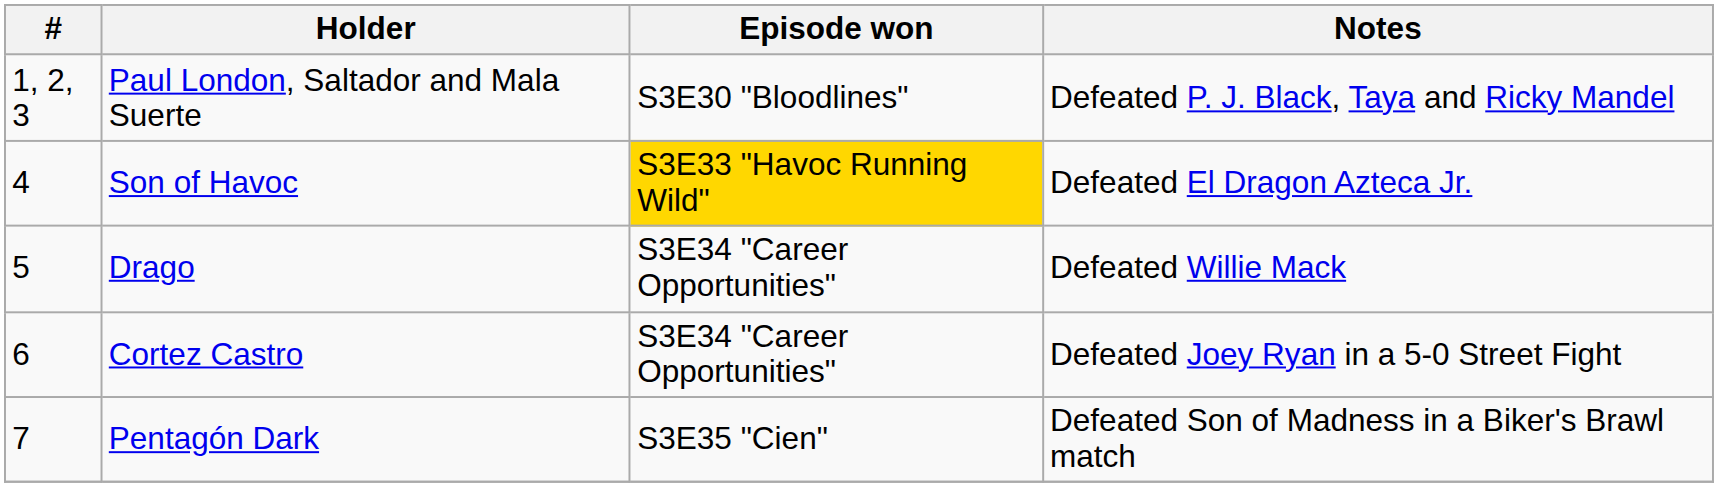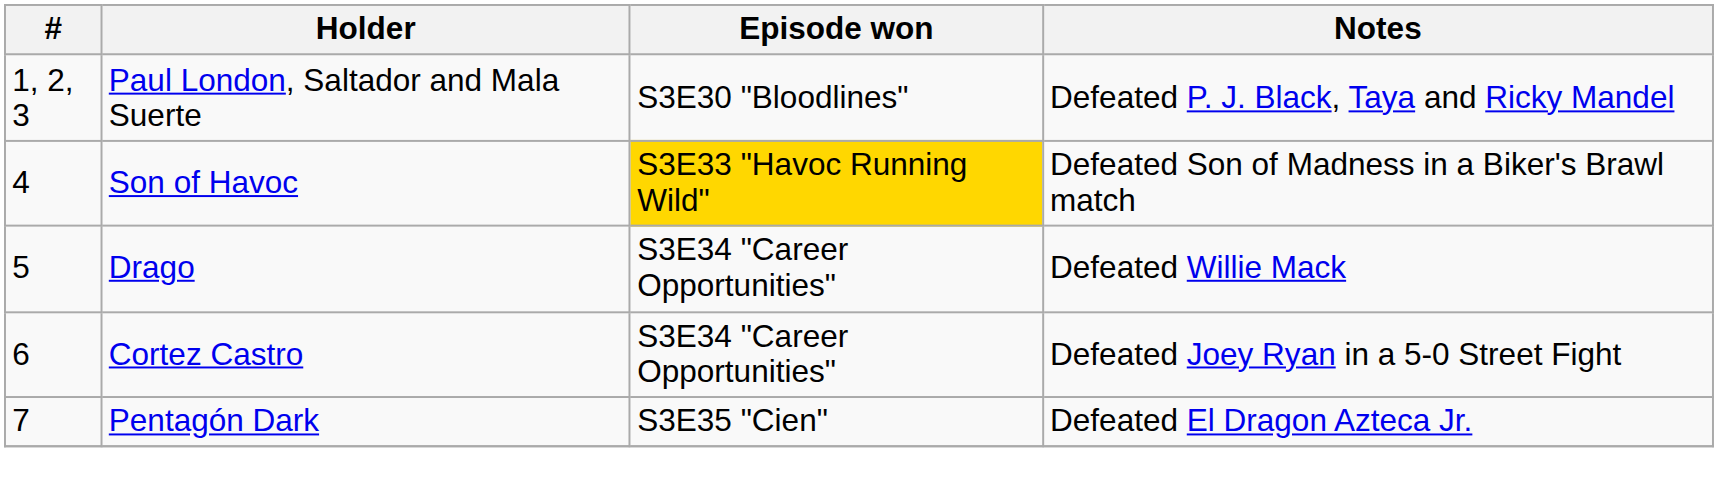Son of Havoc | Notes: Defeated El Dragon Azteca Jr. -> Defeated Son of Madness in a Biker's Brawl match
Pentagón Dark | Notes: Defeated Son of Madness in a Biker's Brawl match -> Defeated El Dragon Azteca Jr.
